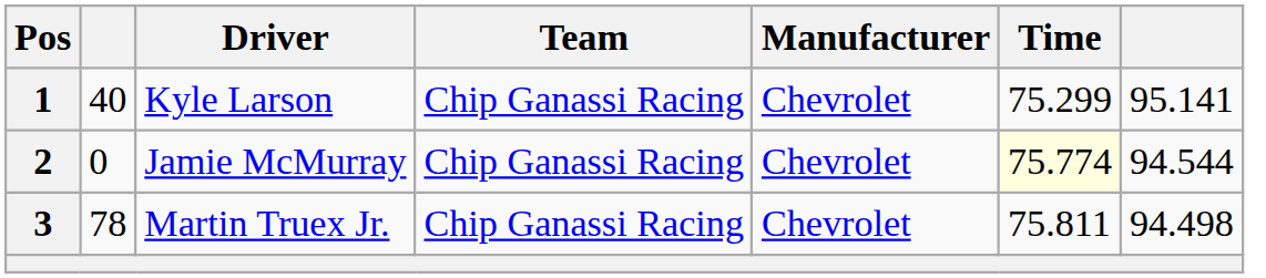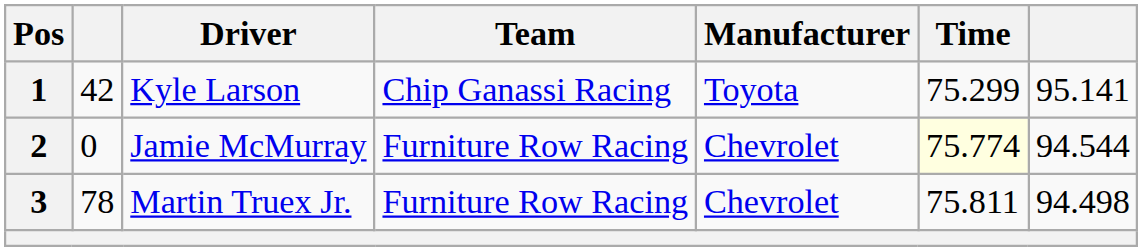Kyle Larson | column 2: 40 -> 42
Kyle Larson | Manufacturer: Chevrolet -> Toyota
Jamie McMurray | Team: Chip Ganassi Racing -> Furniture Row Racing
Martin Truex Jr. | Team: Chip Ganassi Racing -> Furniture Row Racing
